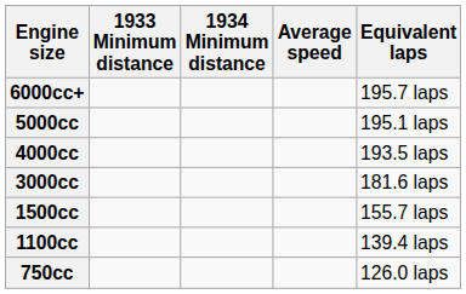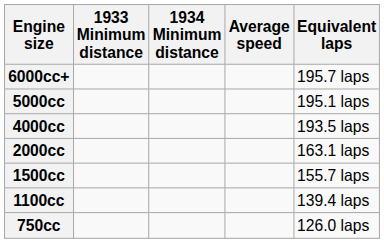- row: 3000cc | 181.6 laps
+ row: 2000cc | 163.1 laps
